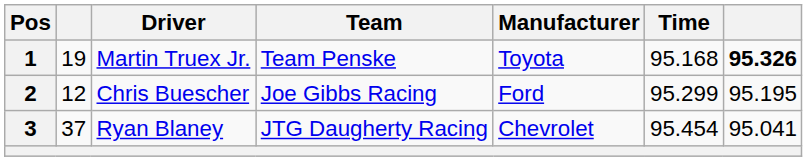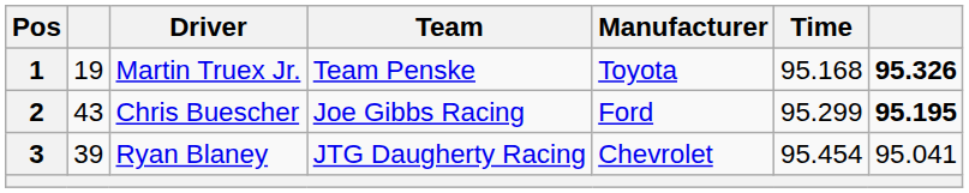2 | column 2: 12 -> 43
2 | column 7: normal -> bold
3 | column 2: 37 -> 39
